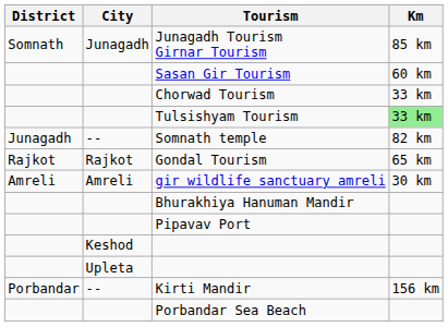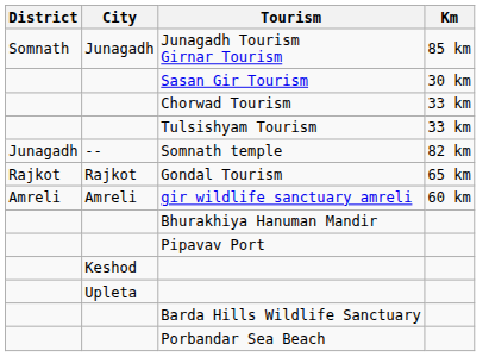Sasan Gir Tourism | Km: 60 km -> 30 km
Tulsishyam Tourism | Km: lightgreen background -> no background
gir wildlife sanctuary amreli | Km: 30 km -> 60 km
- row: Porbandar | -- | Kirti Mandir | 156 km
+ row: Barda Hills Wildlife Sanctuary
